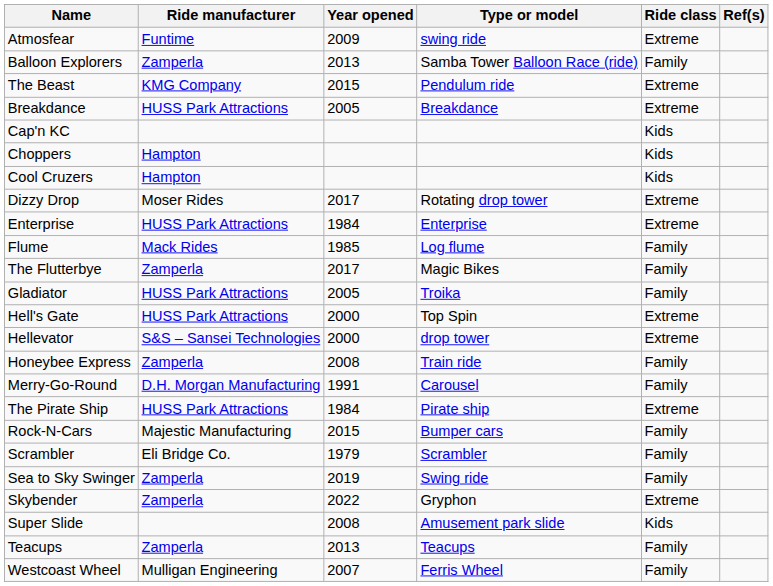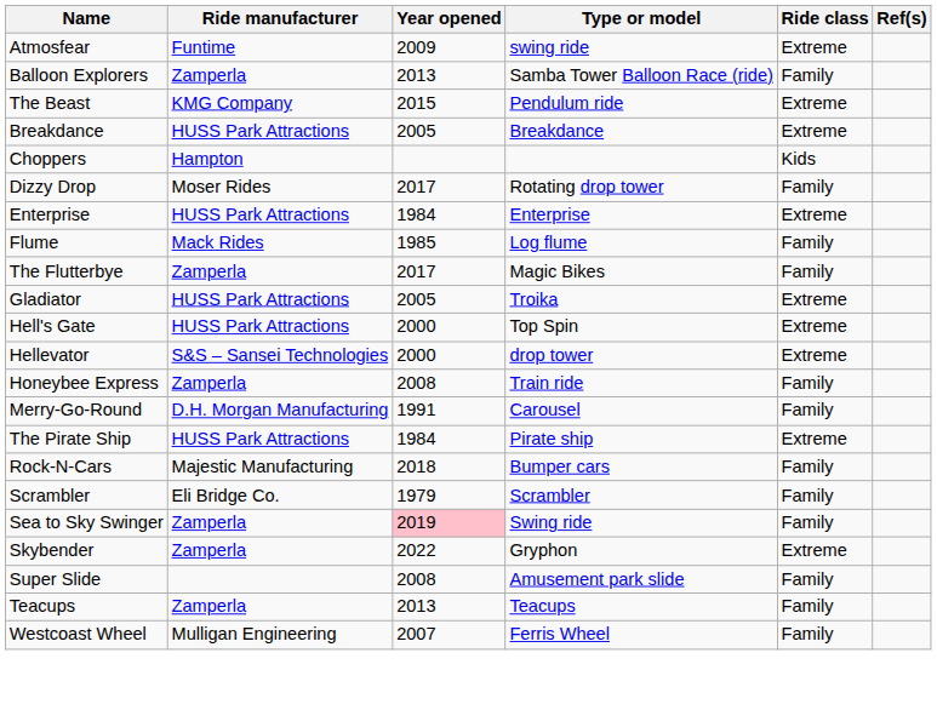- row: Cap'n KC | Kids
- row: Cool Cruzers | Hampton | Kids
Dizzy Drop | Ride class: Extreme -> Family
Gladiator | Ride class: Family -> Extreme
Rock-N-Cars | Year opened: 2015 -> 2018
Sea to Sky Swinger | Year opened: no background -> pink background
Super Slide | Ride class: Kids -> Family
